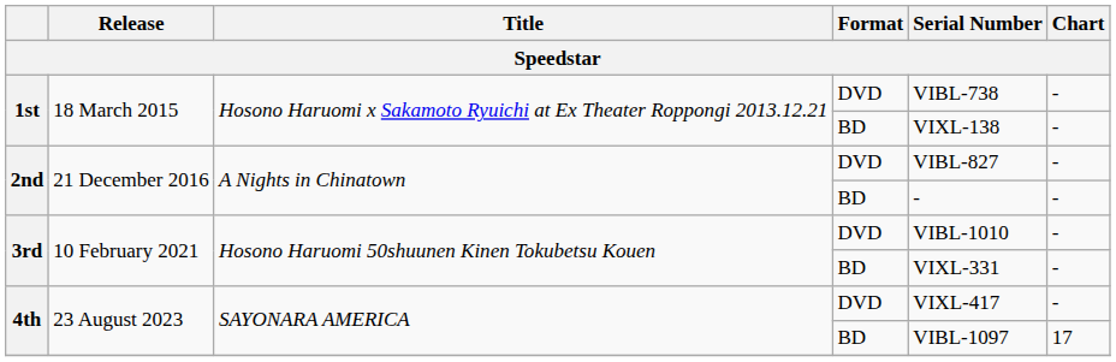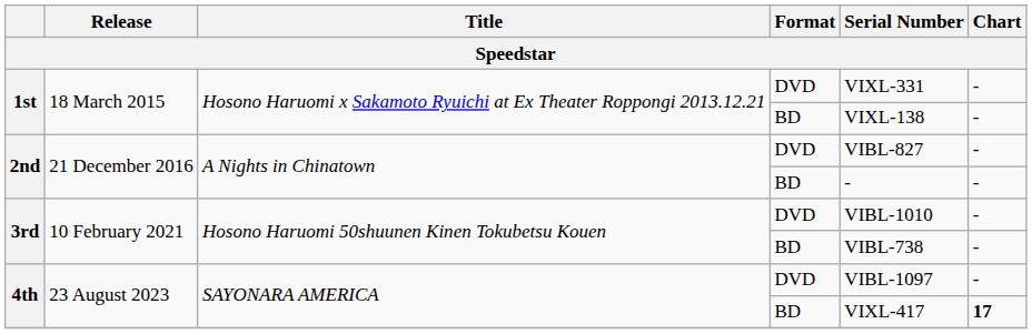1st / DVD | Serial Number: VIBL-738 -> VIXL-331
3rd / BD | Serial Number: VIXL-331 -> VIBL-738
4th / DVD | Serial Number: VIXL-417 -> VIBL-1097
4th / BD | Serial Number: VIBL-1097 -> VIXL-417
4th / BD | Chart: normal -> bold
